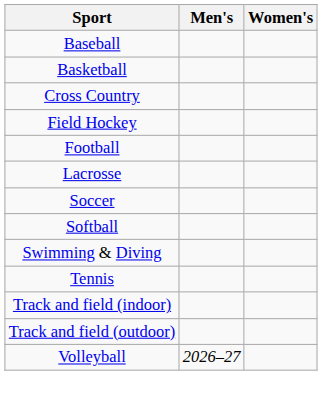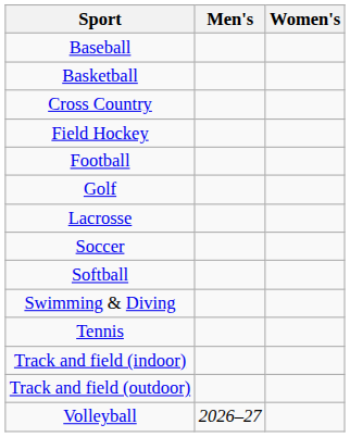+ row: Golf
